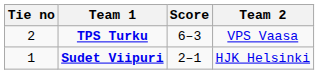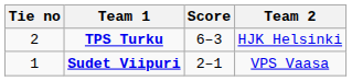TPS Turku | Team 2: VPS Vaasa -> HJK Helsinki
Sudet Viipuri | Team 2: HJK Helsinki -> VPS Vaasa
